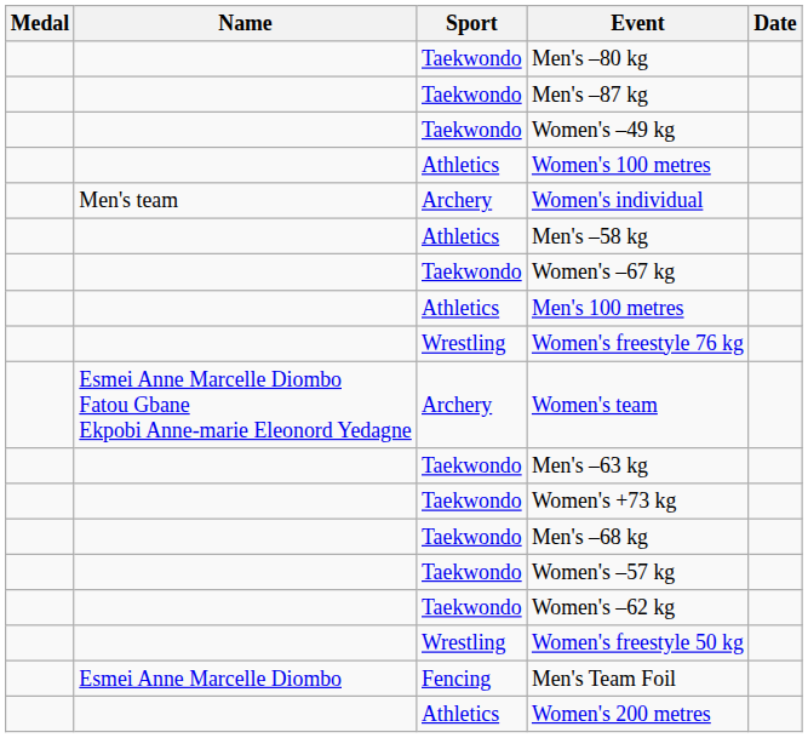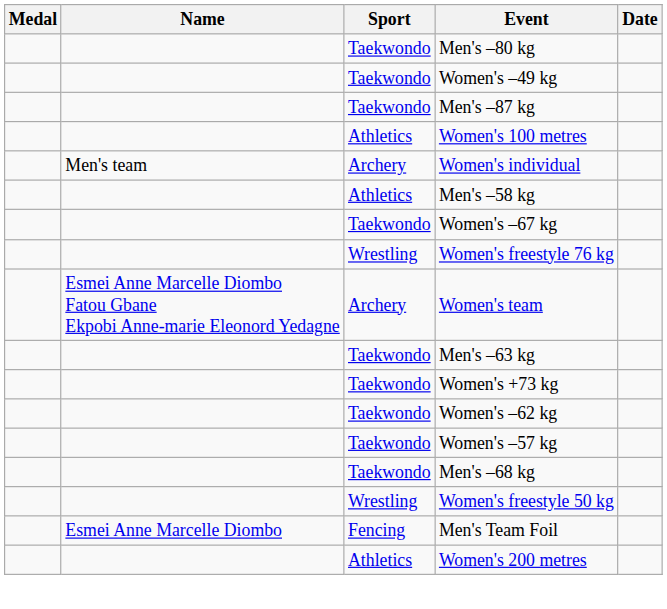rows swapped: Men's –87 kg <-> Women's –49 kg
- row: Athletics | Men's 100 metres
rows swapped: Men's –68 kg <-> Women's –62 kg
